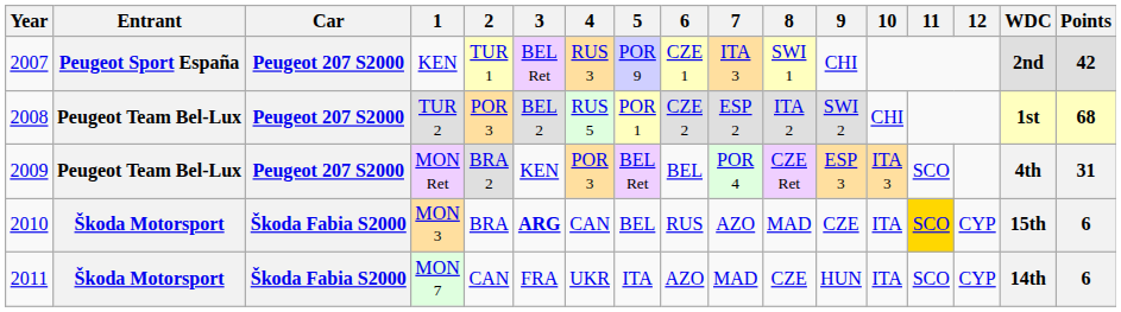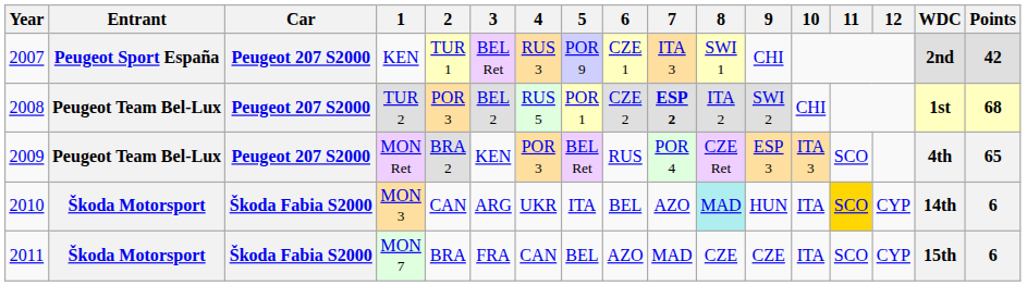TUR 2 | 7: normal -> bold
MON Ret | 6: BEL -> RUS
MON Ret | Points: 31 -> 65
MON 3 | 2: BRA -> CAN
MON 3 | 3: bold -> normal
MON 3 | 4: CAN -> UKR
MON 3 | 5: BEL -> ITA
MON 3 | 6: RUS -> BEL
MON 3 | 8: no background -> paleturquoise background
MON 3 | 9: CZE -> HUN
MON 3 | WDC: 15th -> 14th
MON 7 | 2: CAN -> BRA
MON 7 | 4: UKR -> CAN
MON 7 | 5: ITA -> BEL
MON 7 | 9: HUN -> CZE
MON 7 | WDC: 14th -> 15th
